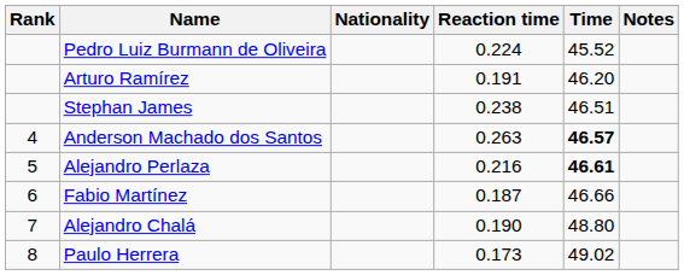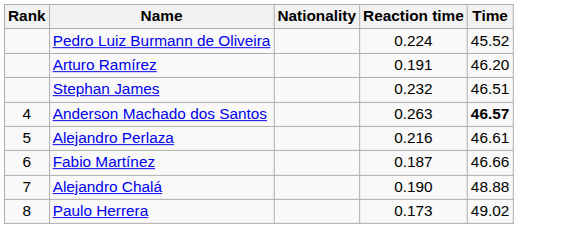- column: Notes
Stephan James | Reaction time: 0.238 -> 0.232
Alejandro Perlaza | Time: bold -> normal
Alejandro Chalá | Time: 48.80 -> 48.88
